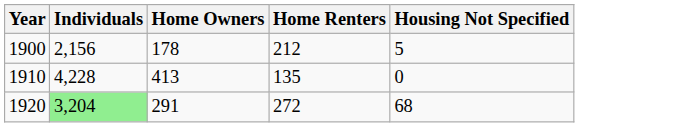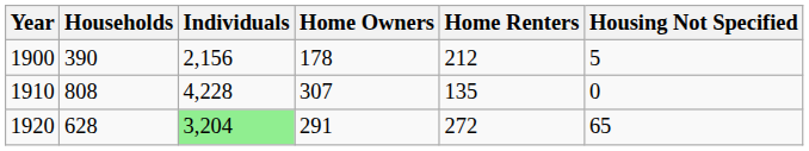+ column: Households | 390 | 808 | 628
1910 | Home Owners: 413 -> 307
1920 | Housing Not Specified: 68 -> 65
